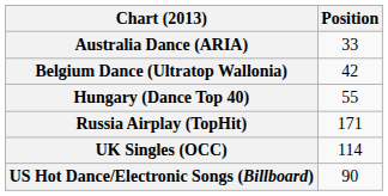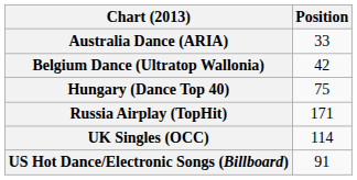Hungary (Dance Top 40) | Position: 55 -> 75
US Hot Dance/Electronic Songs (Billboard) | Position: 90 -> 91
